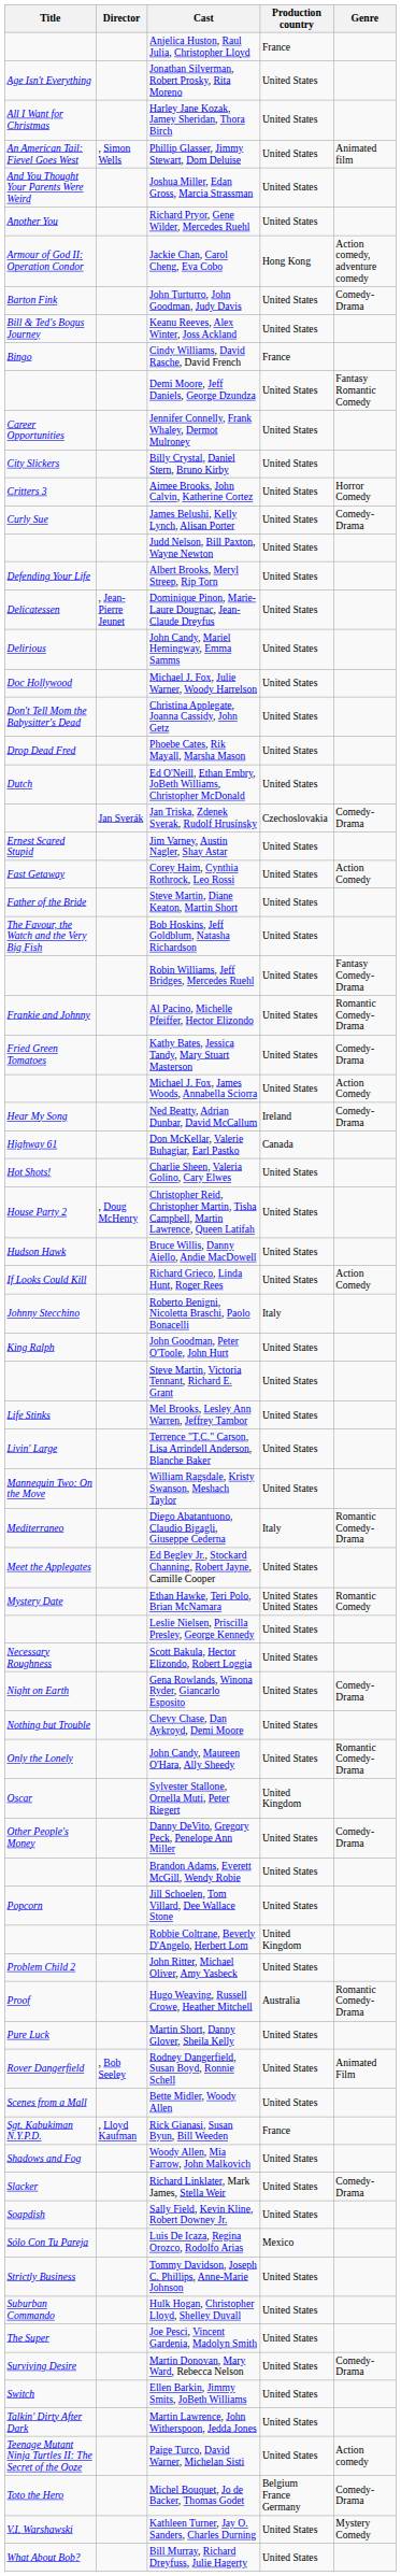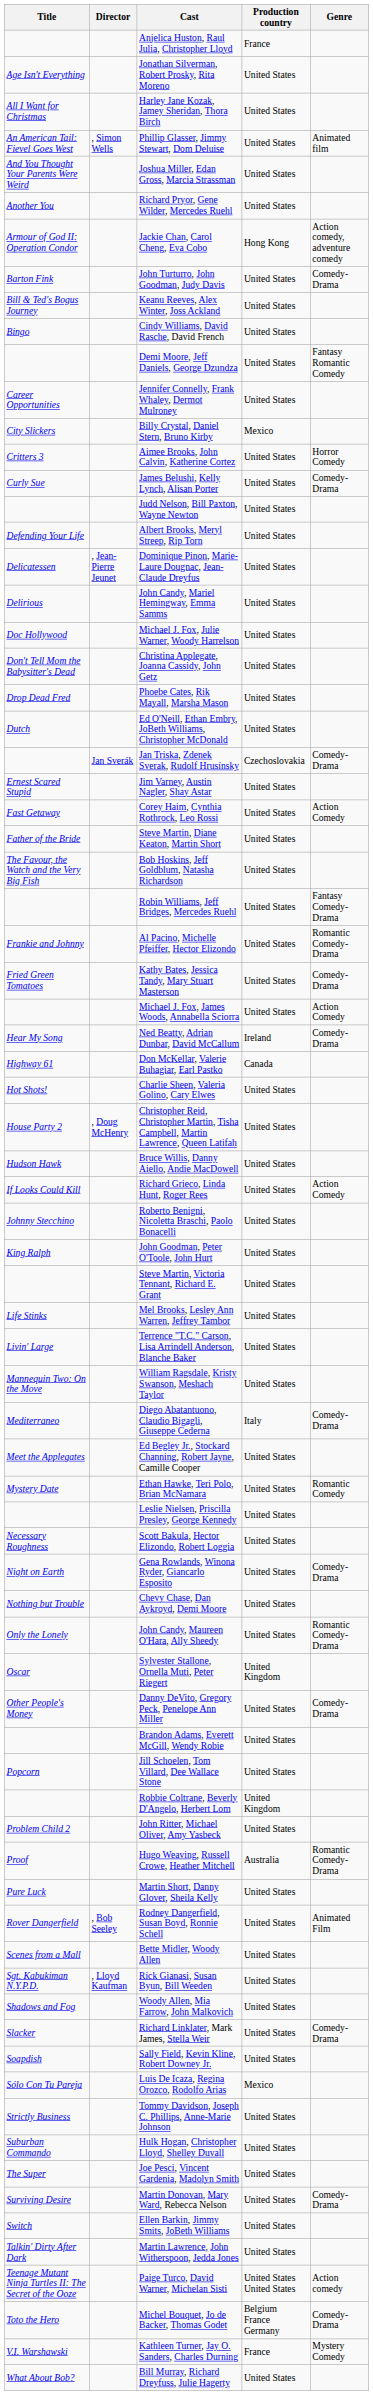Cindy Williams, David Rasche, David French | Production country: France -> United States
Billy Crystal, Daniel Stern, Bruno Kirby | Production country: United States -> Mexico
Roberto Benigni, Nicoletta Braschi, Paolo Bonacelli | Production country: Italy -> United States
Diego Abatantuono, Claudio Bigagli, Giuseppe Cederna | Genre: Romantic Comedy-Drama -> Comedy-Drama
Ethan Hawke, Teri Polo, Brian McNamara | Production country: United States United States -> United States
Rick Gianasi, Susan Byun, Bill Weeden | Production country: France -> United States
Paige Turco, David Warner, Michelan Sisti | Production country: United States -> United States United States
Kathleen Turner, Jay O. Sanders, Charles Durning | Production country: United States -> France
